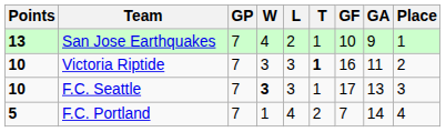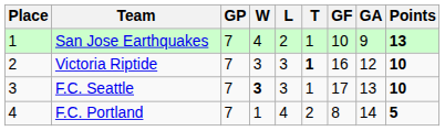columns swapped: Place <-> Points
Victoria Riptide | GA: 11 -> 12
F.C. Portland | GF: 7 -> 8
